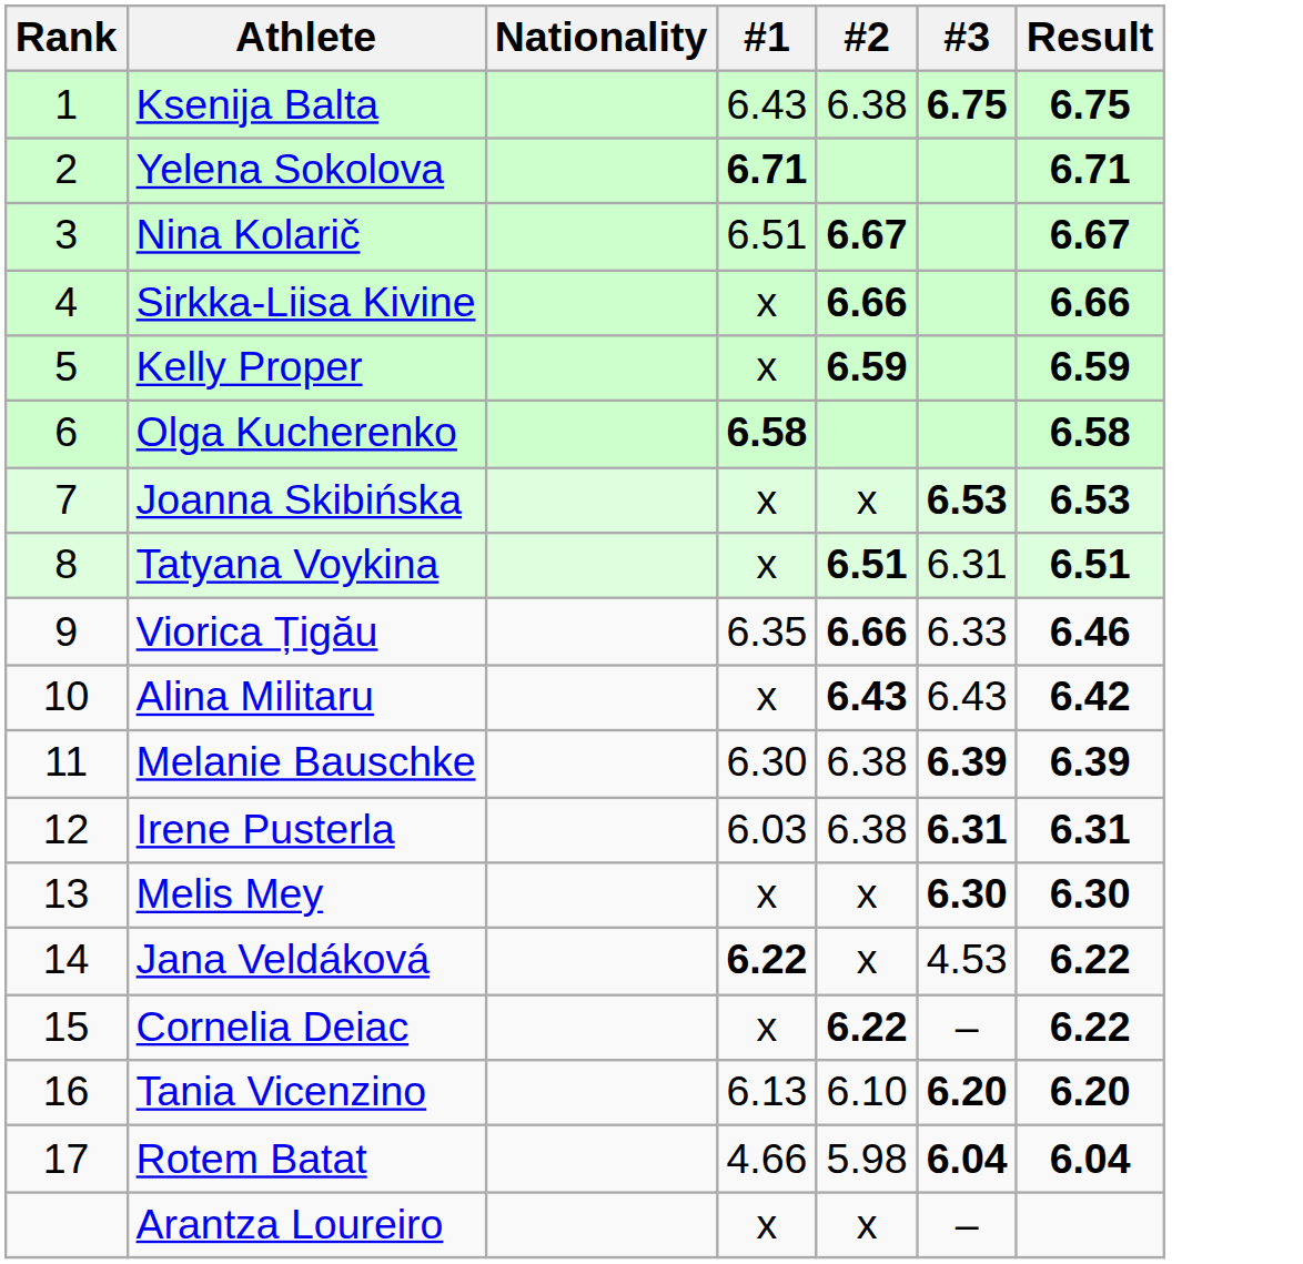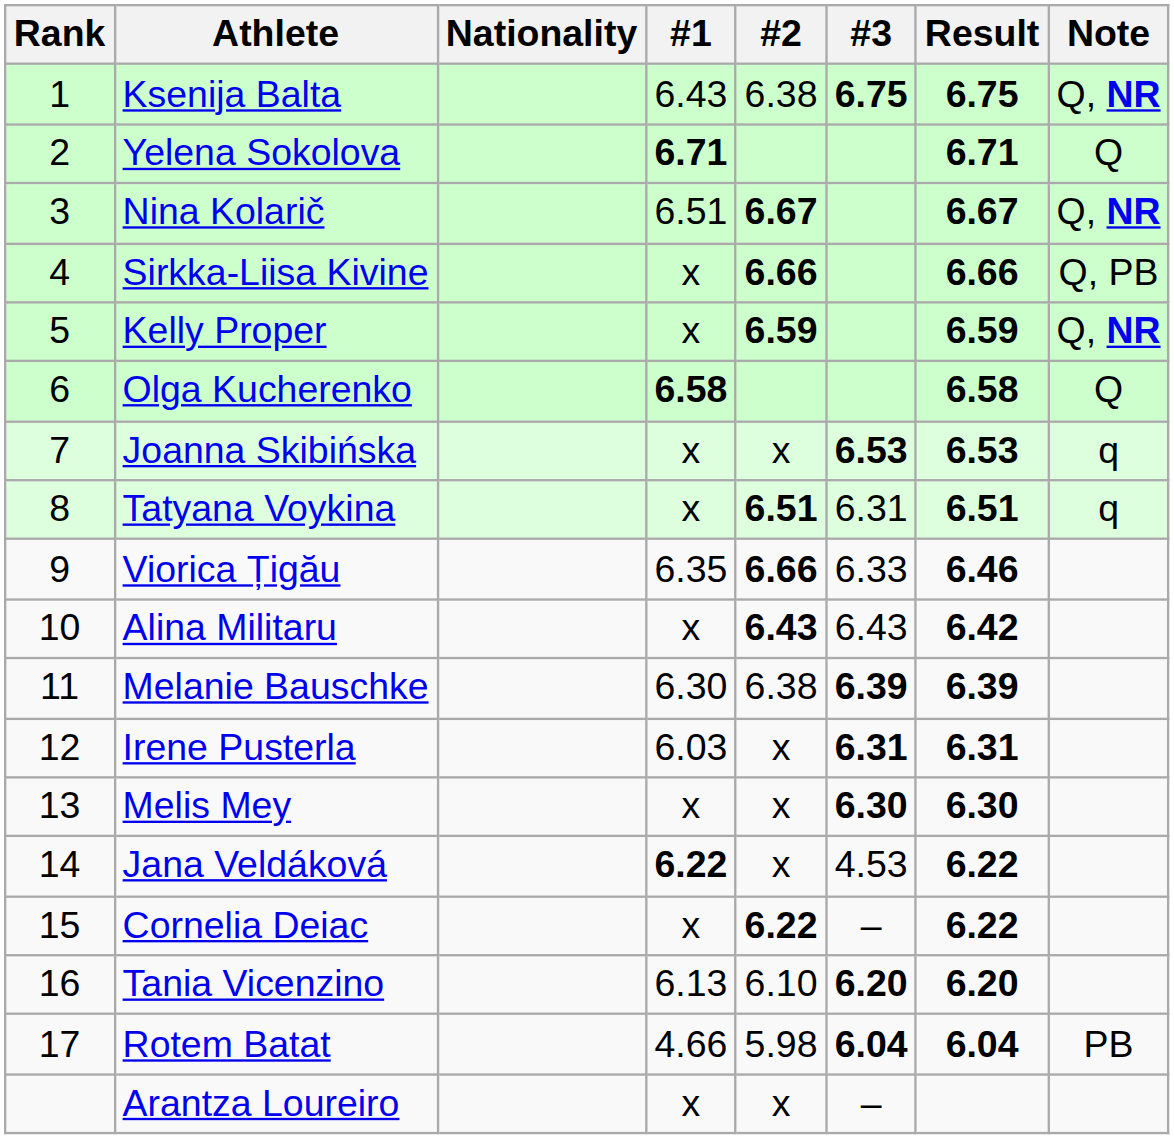+ column: Note | Q, NR | Q | Q, NR | Q, PB | Q, NR | Q | q | q | PB
Irene Pusterla | #2: 6.38 -> x
